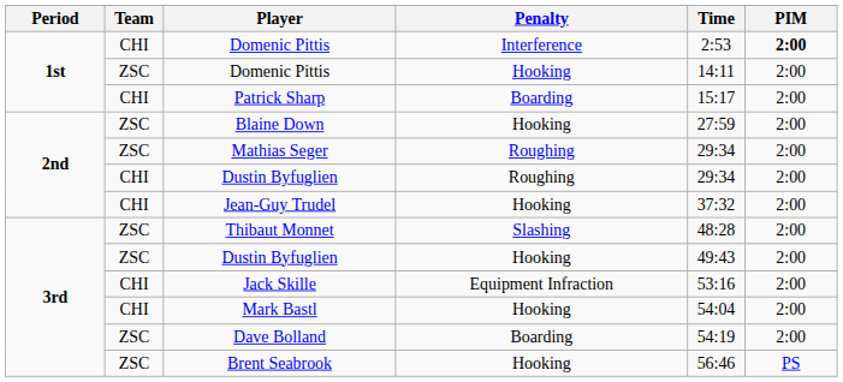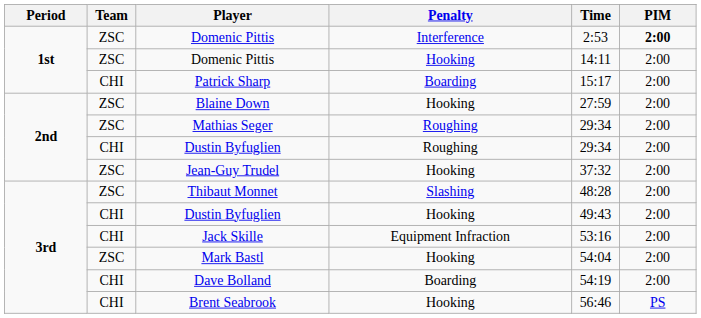Domenic Pittis / Interference | Team: CHI -> ZSC
Jean-Guy Trudel | Team: CHI -> ZSC
Dustin Byfuglien / Hooking | Team: ZSC -> CHI
Mark Bastl | Team: CHI -> ZSC
Dave Bolland | Team: ZSC -> CHI
Brent Seabrook | Team: ZSC -> CHI
